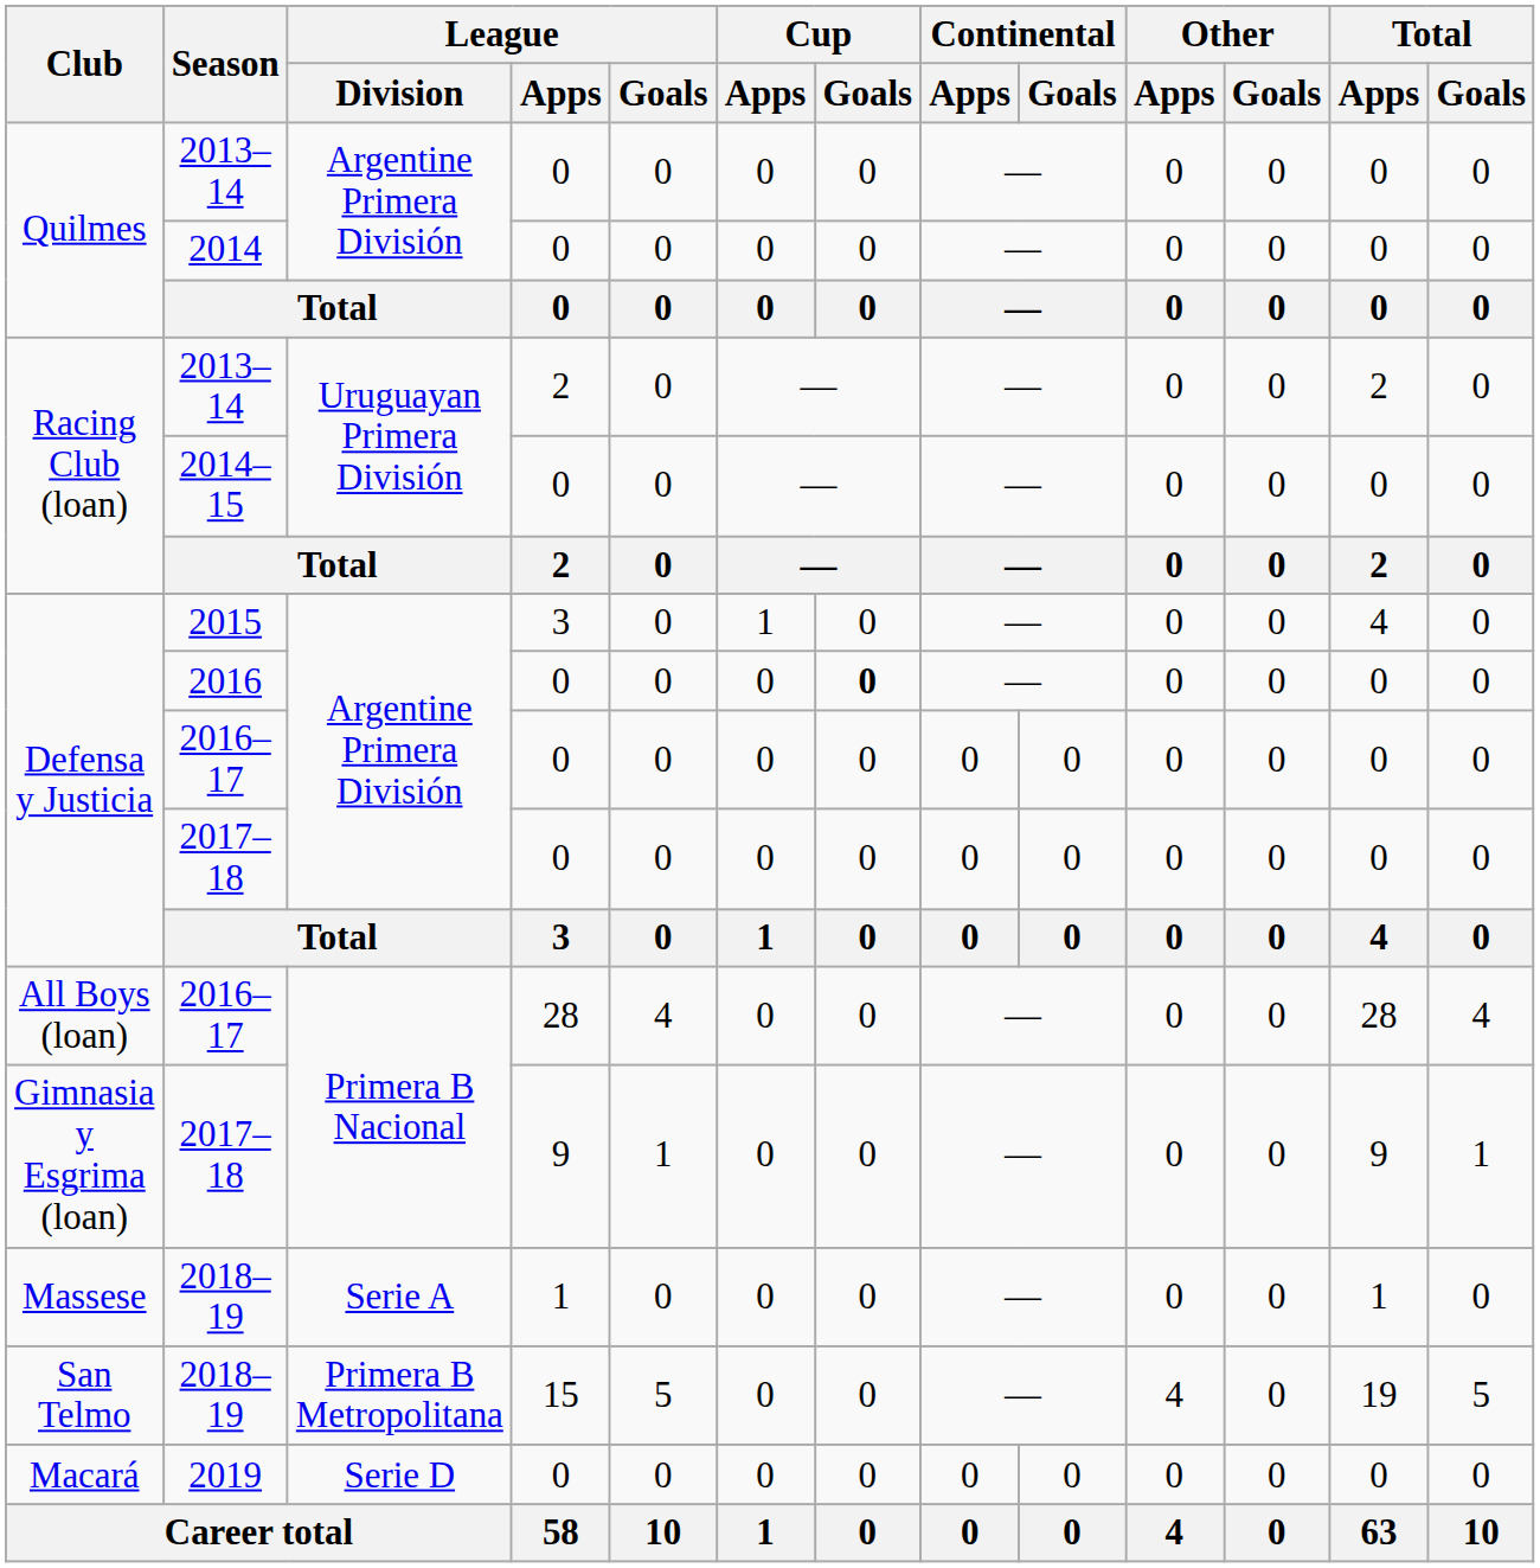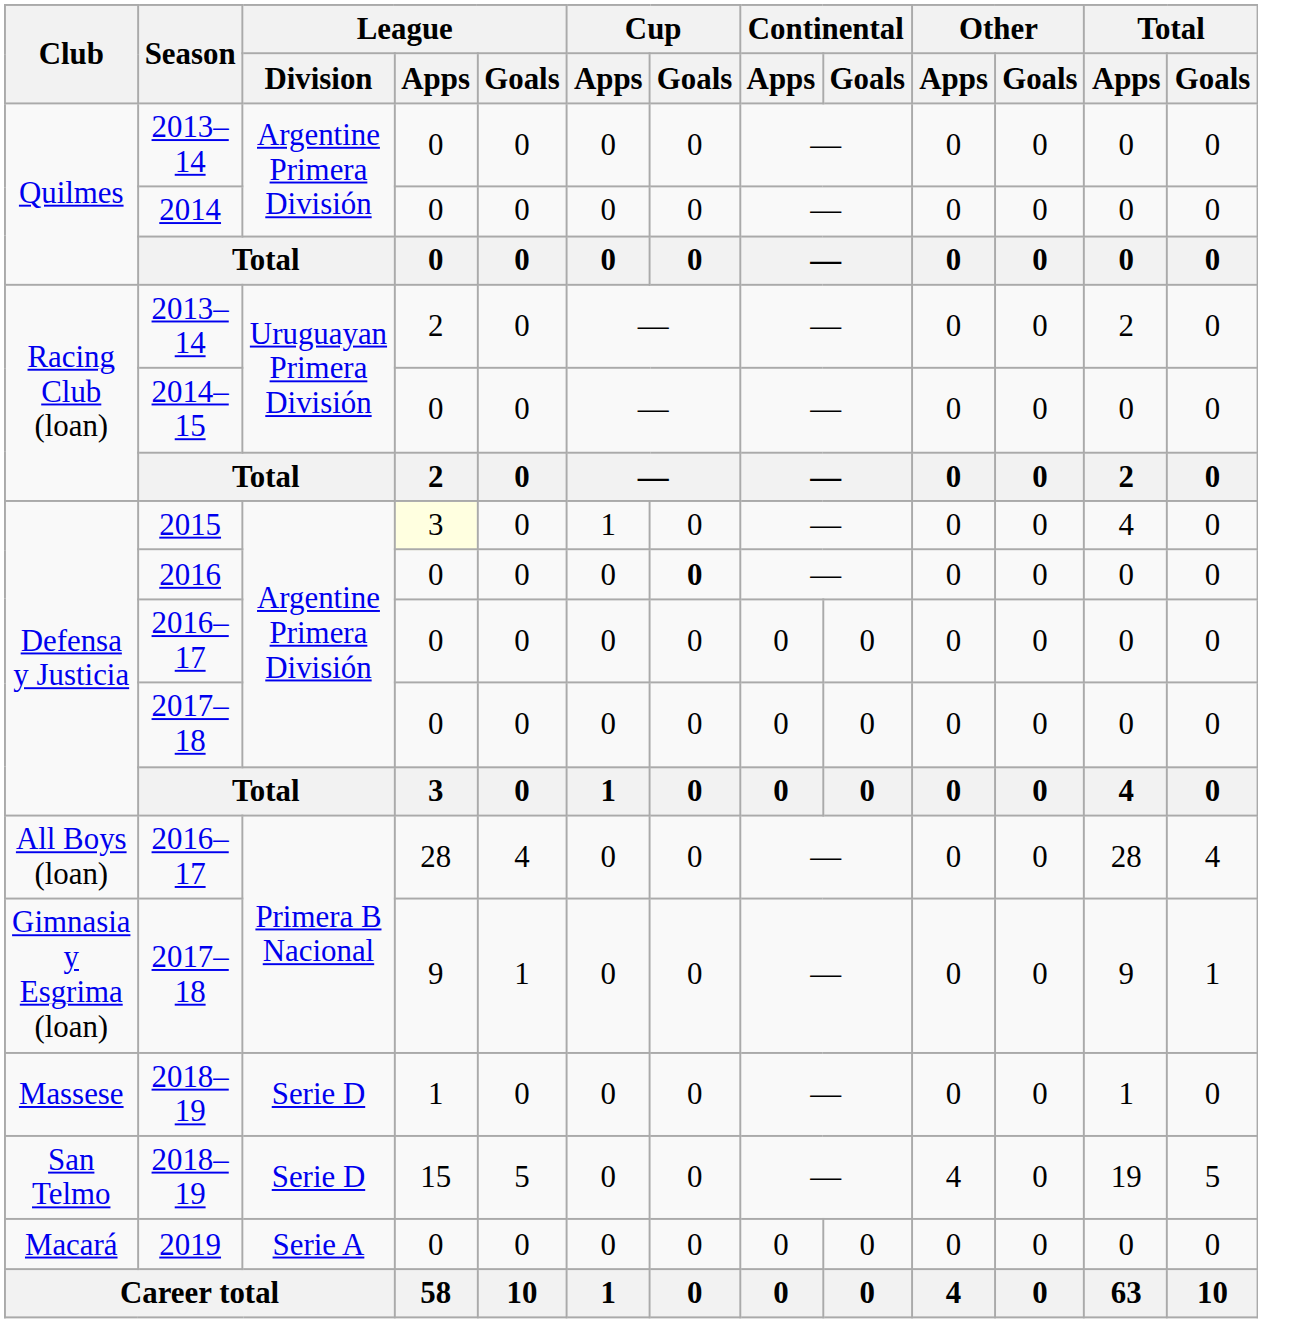2015 | League / Apps: no background -> lightyellow background
Massese / 2018–19 | League / Division: Serie A -> Serie D
San Telmo / 2018–19 | League / Division: Primera B Metropolitana -> Serie D
2019 | League / Division: Serie D -> Serie A
